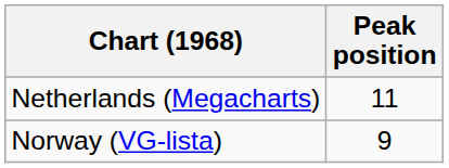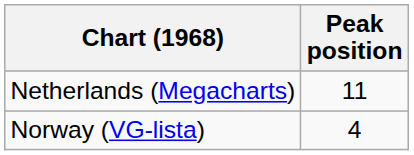Norway (VG-lista) | Peak position: 9 -> 4
